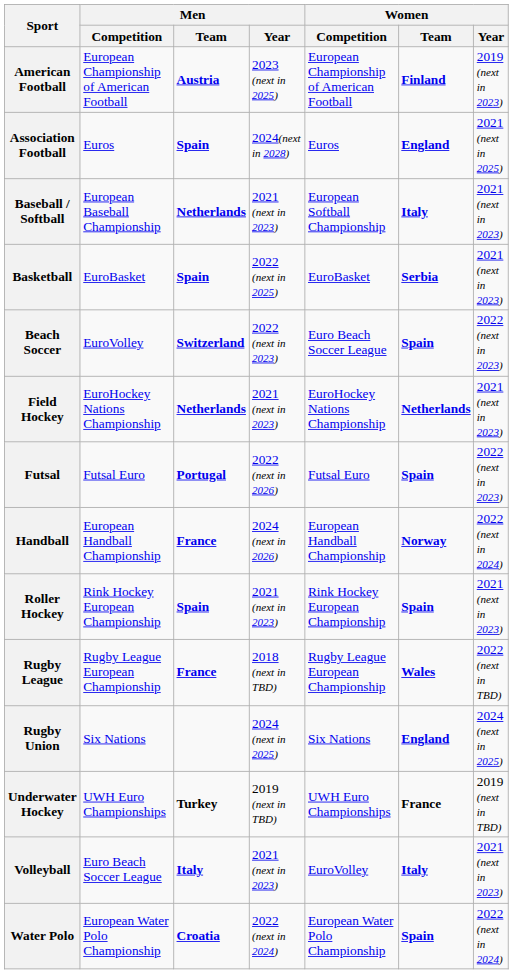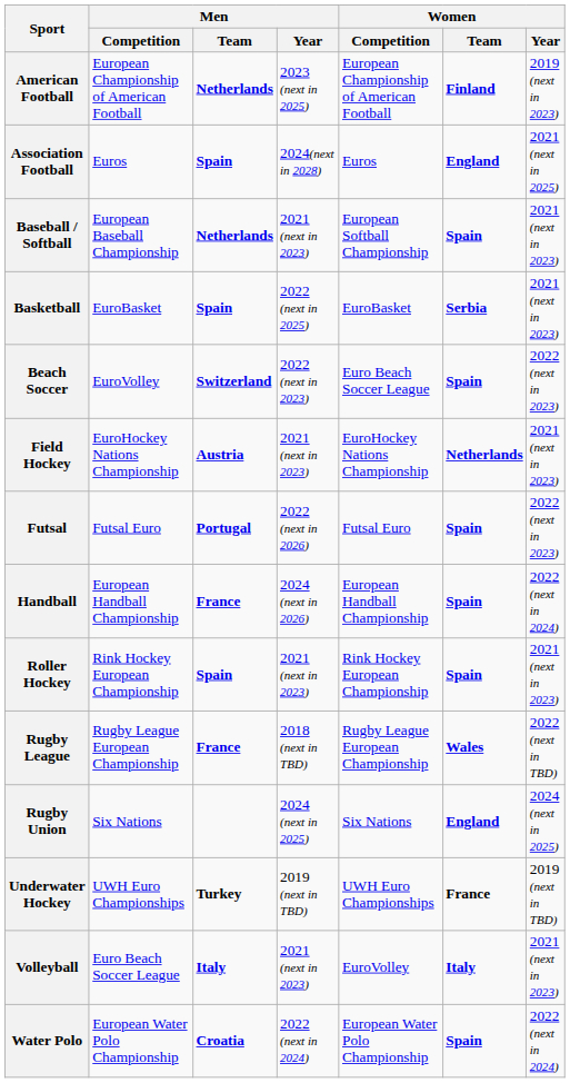American Football | Men / Team: Austria -> Netherlands
Baseball / Softball | Women / Team: Italy -> Spain
Field Hockey | Men / Team: Netherlands -> Austria
Handball | Women / Team: Norway -> Spain
